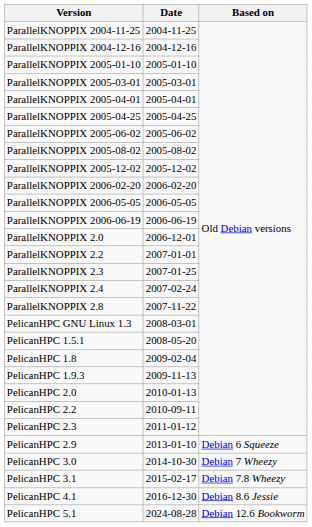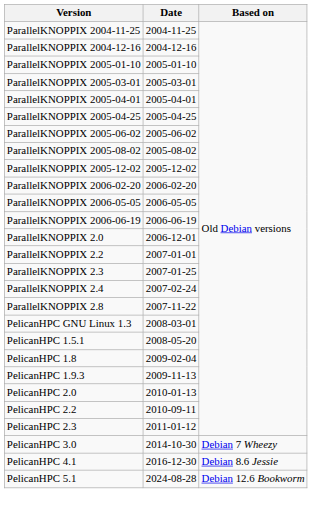- row: PelicanHPC 2.9 | 2013-01-10 | Debian 6 Squeeze
- row: PelicanHPC 3.1 | 2015-02-17 | Debian 7.8 Wheezy
